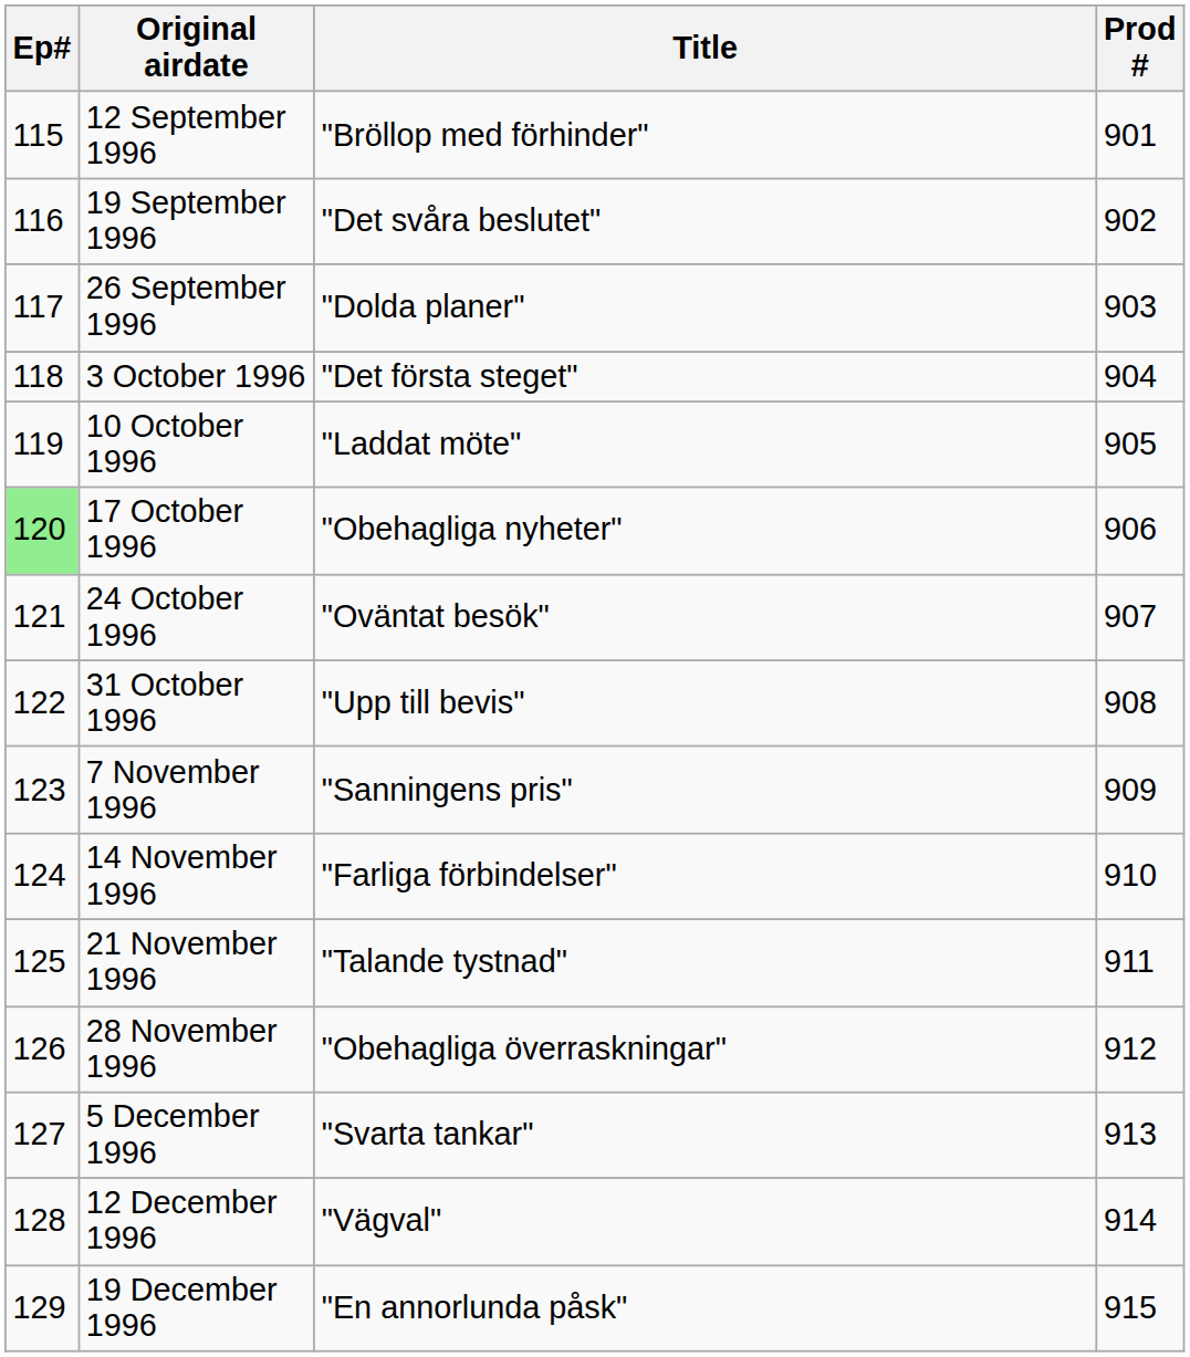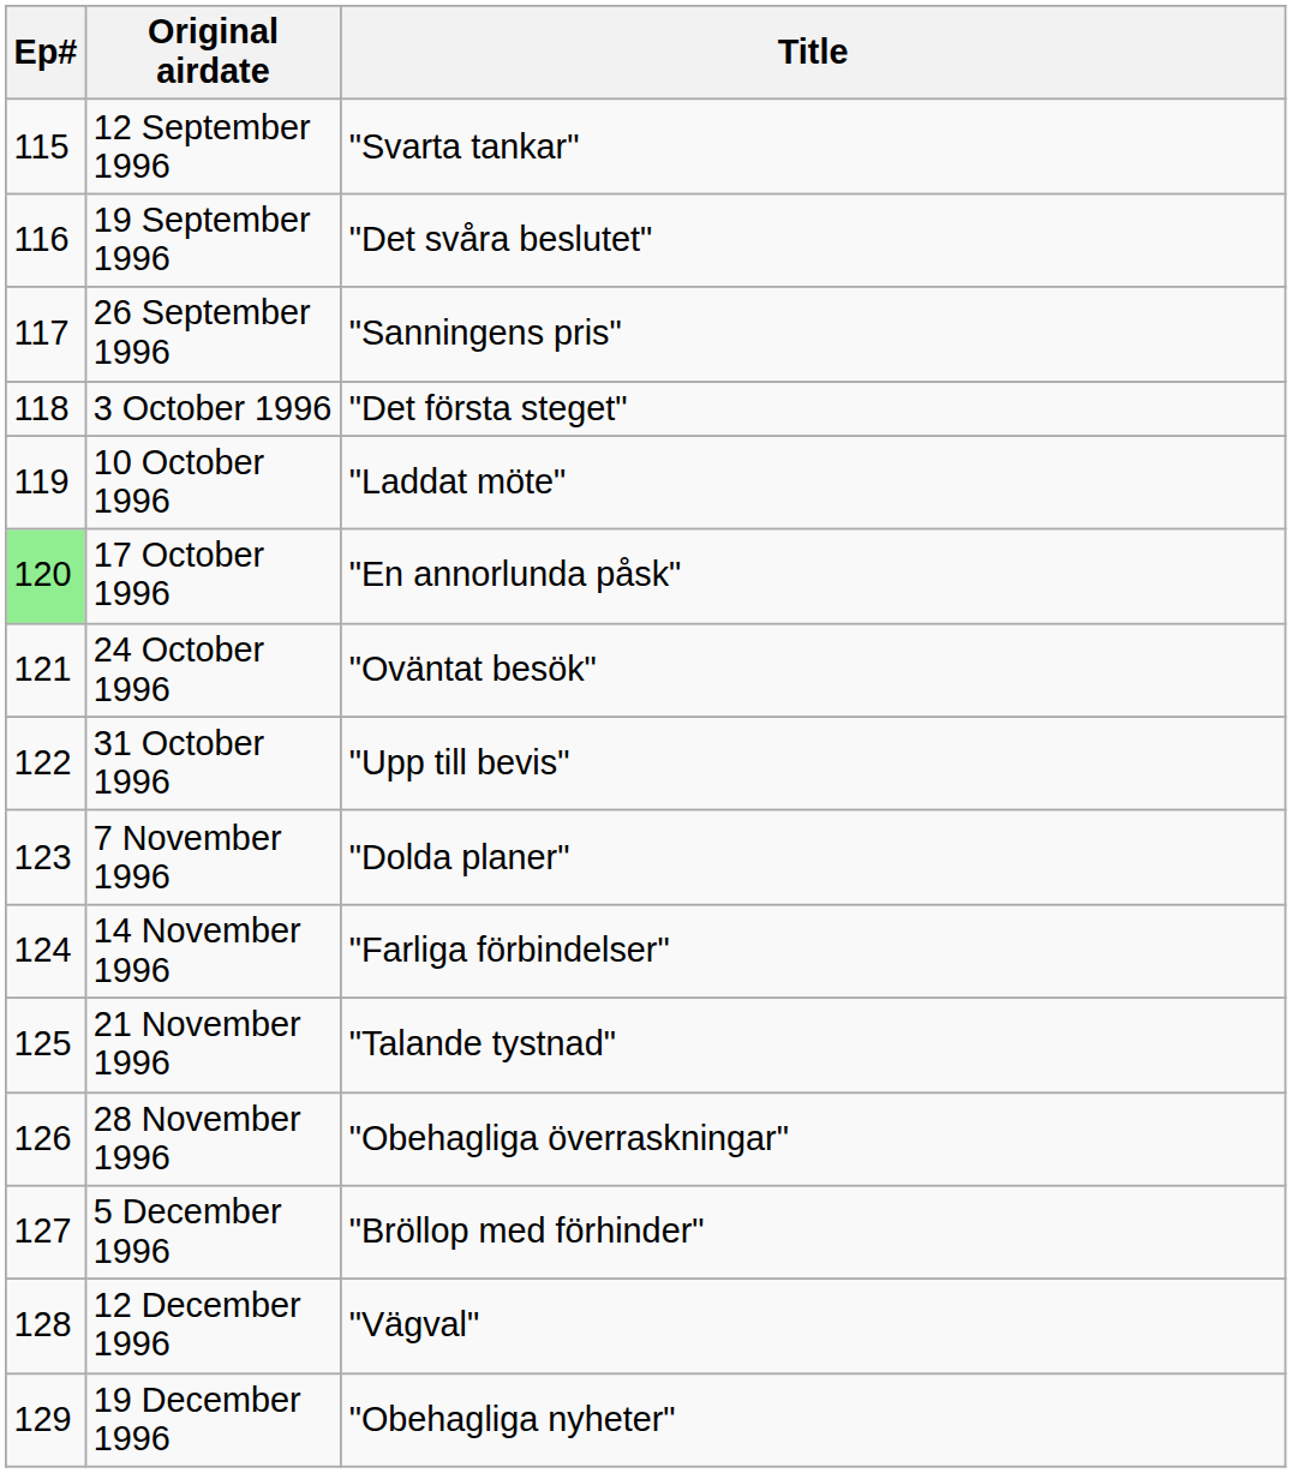- column: Prod # | 901 | 902 | 903 | 904 | 905 | 906 | 907 | 908 | 909 | 910 | 911 | 912 | 913 | 914 | 915
12 September 1996 | Title: "Bröllop med förhinder" -> "Svarta tankar"
26 September 1996 | Title: "Dolda planer" -> "Sanningens pris"
17 October 1996 | Title: "Obehagliga nyheter" -> "En annorlunda påsk"
7 November 1996 | Title: "Sanningens pris" -> "Dolda planer"
5 December 1996 | Title: "Svarta tankar" -> "Bröllop med förhinder"
19 December 1996 | Title: "En annorlunda påsk" -> "Obehagliga nyheter"
